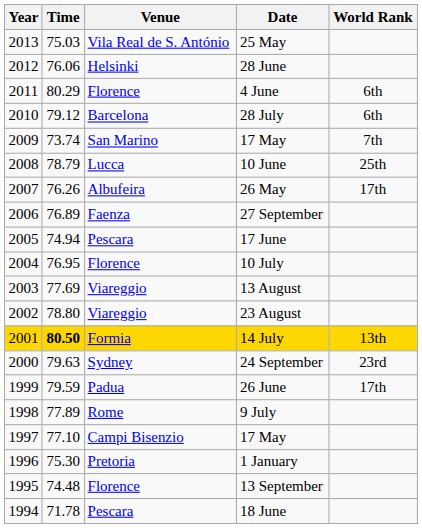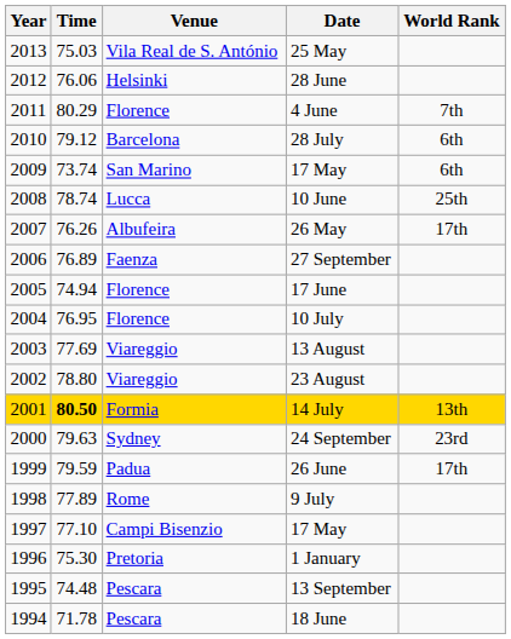4 June | World Rank: 6th -> 7th
2009 / 17 May | World Rank: 7th -> 6th
10 June | Time: 78.79 -> 78.74
17 June | Venue: Pescara -> Florence
13 September | Venue: Florence -> Pescara
